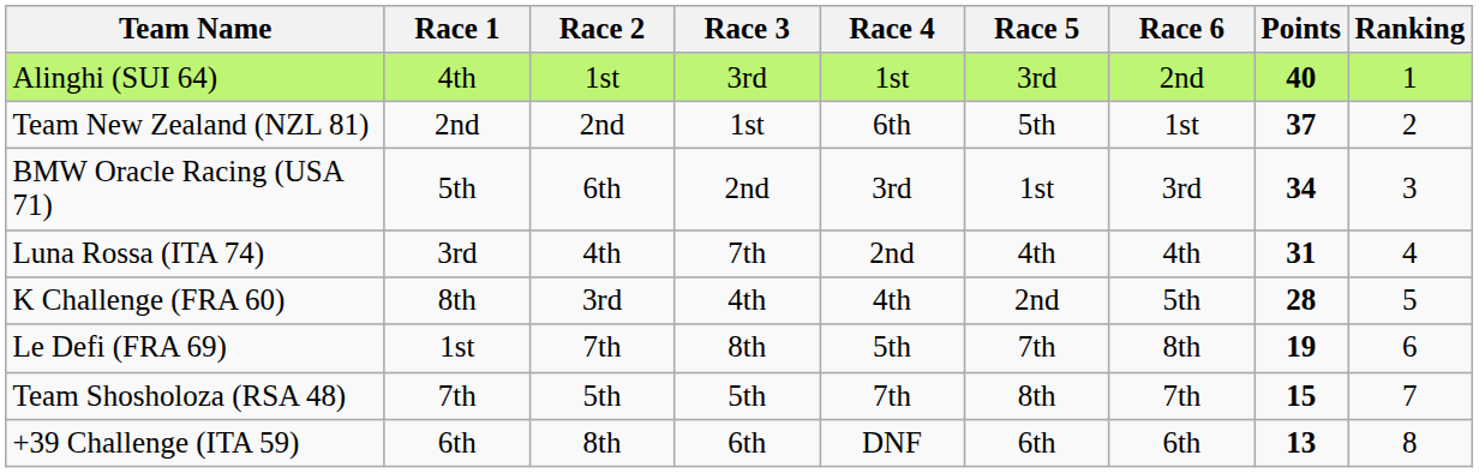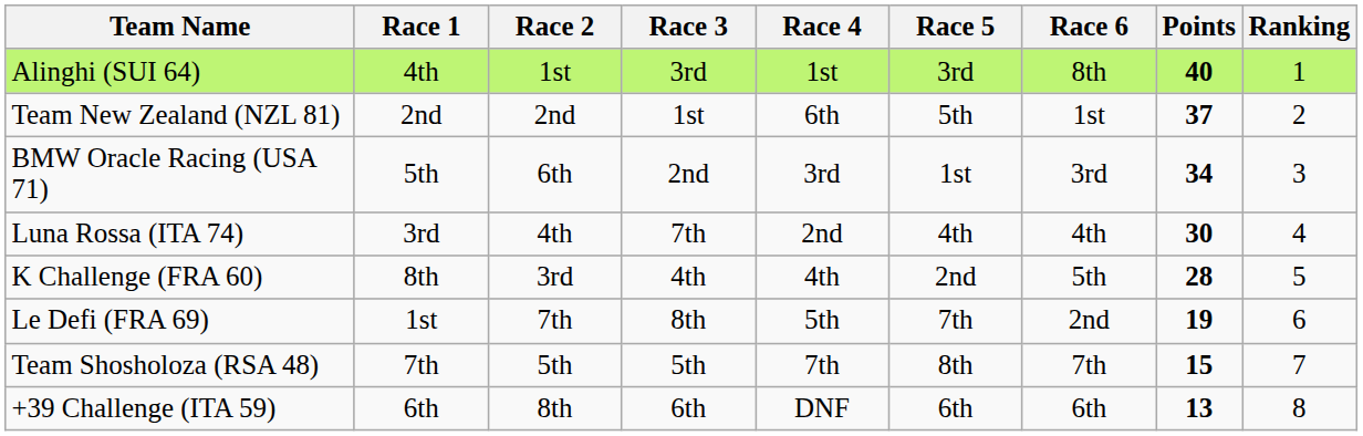Alinghi (SUI 64) | Race 6: 2nd -> 8th
Luna Rossa (ITA 74) | Points: 31 -> 30
Le Defi (FRA 69) | Race 6: 8th -> 2nd
